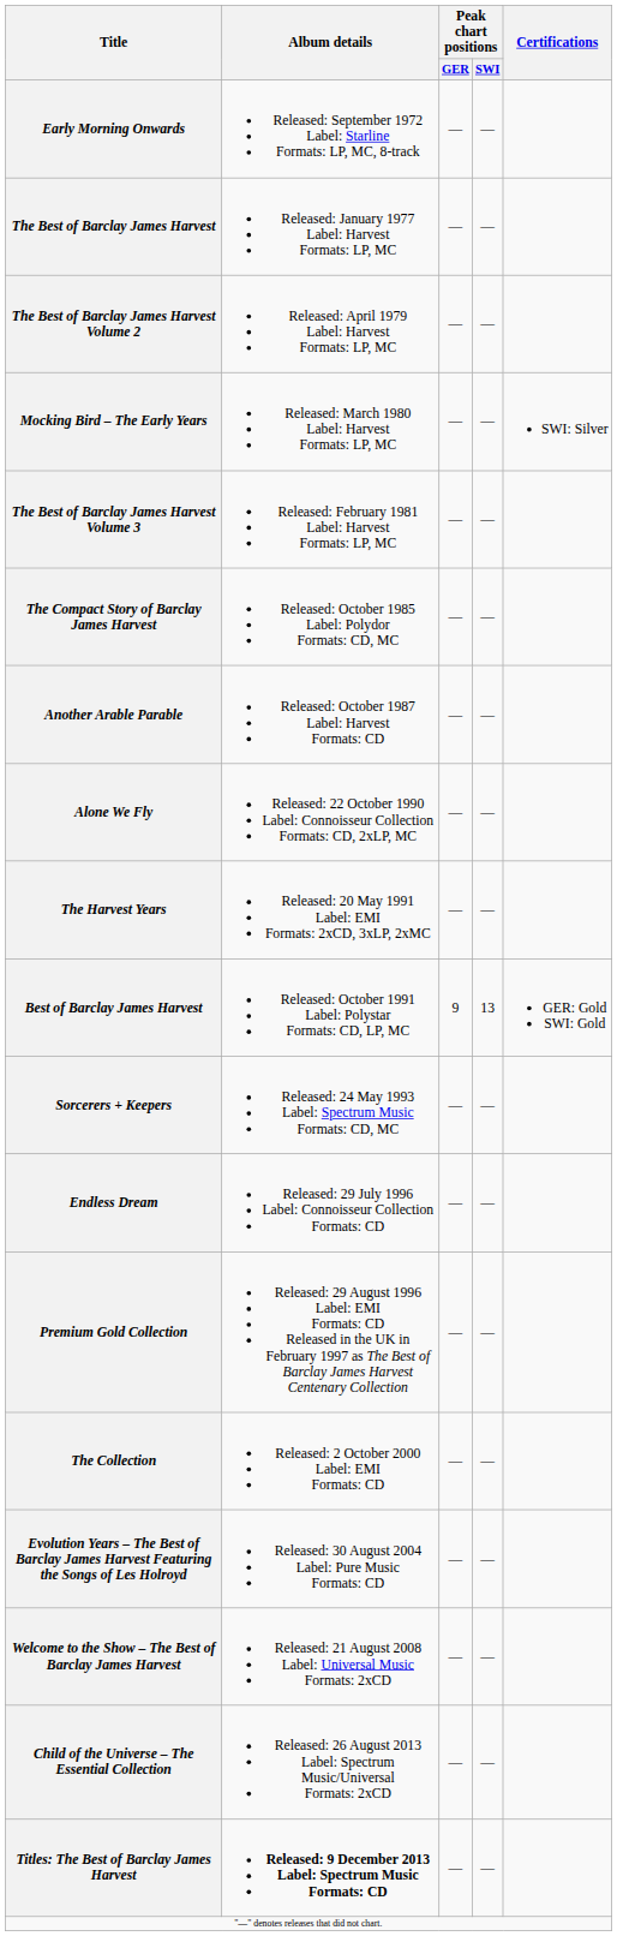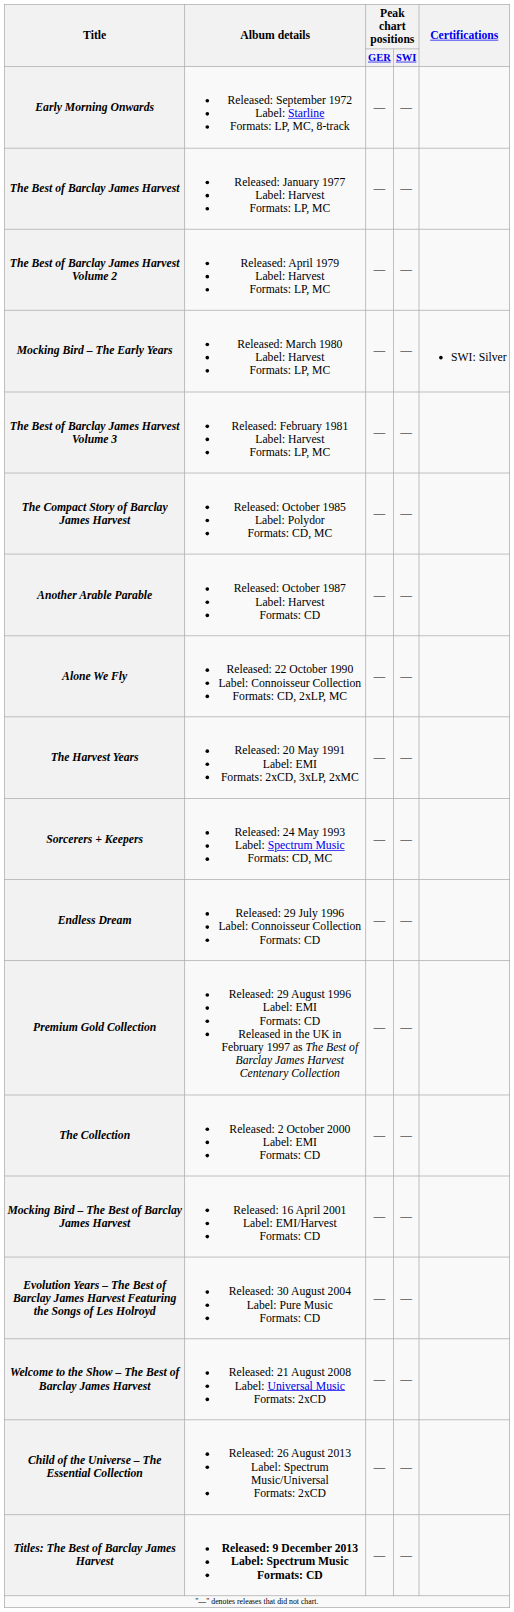- row: Best of Barclay James Harvest | Released: October 1991 Label: Polystar Formats: CD, LP, MC | 9 | 13 | GER: Gold SWI: Gold
+ row: Mocking Bird – The Best of Barclay James Harvest | Released: 16 April 2001 Label: EMI/Harvest Formats: CD | — | —
